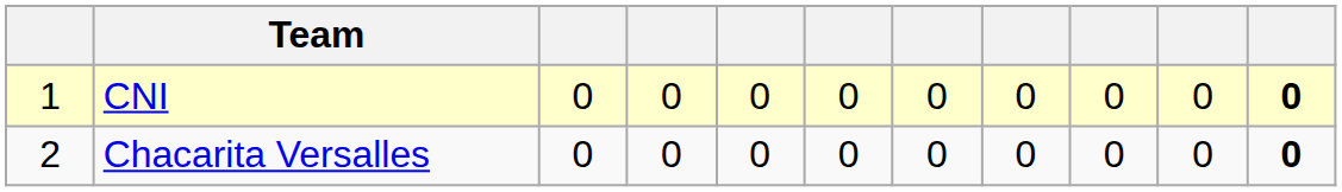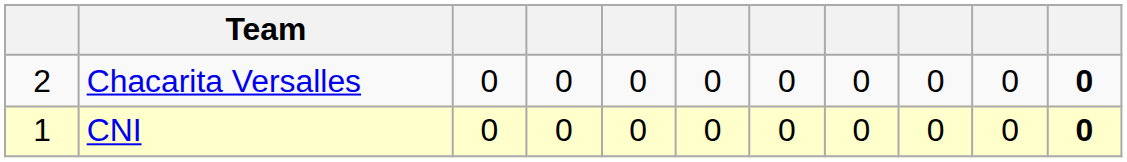rows swapped: CNI <-> Chacarita Versalles
